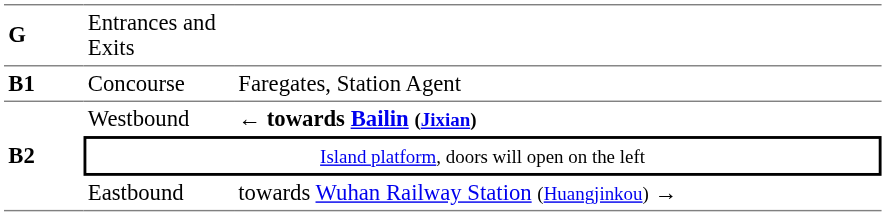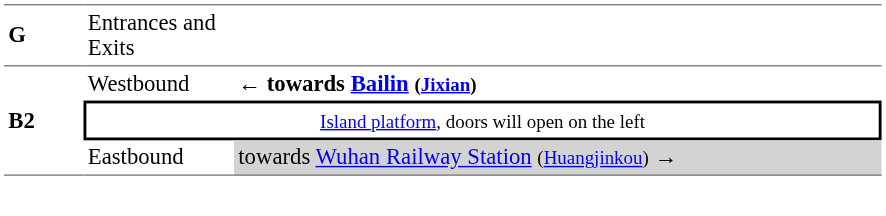- row: B1 | Concourse | Faregates, Station Agent
Eastbound | column 3: no background -> lightgrey background
